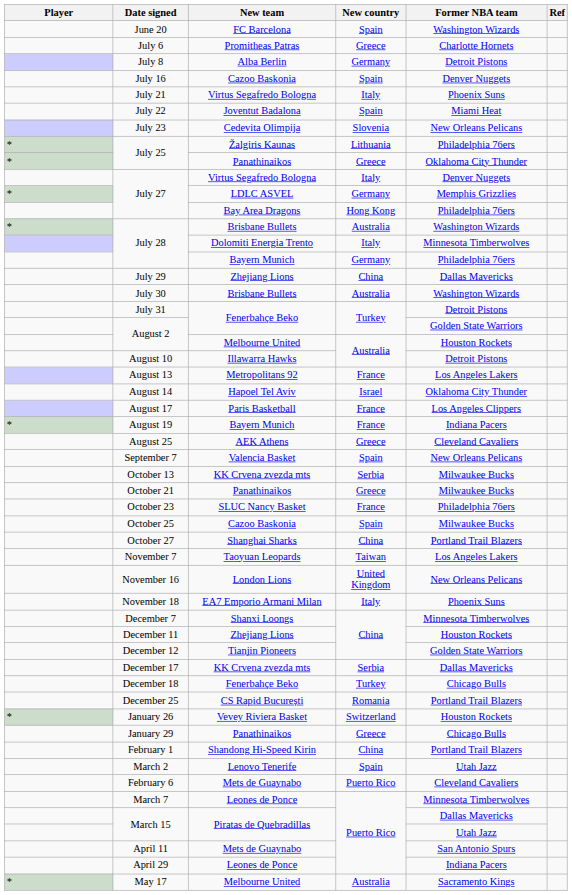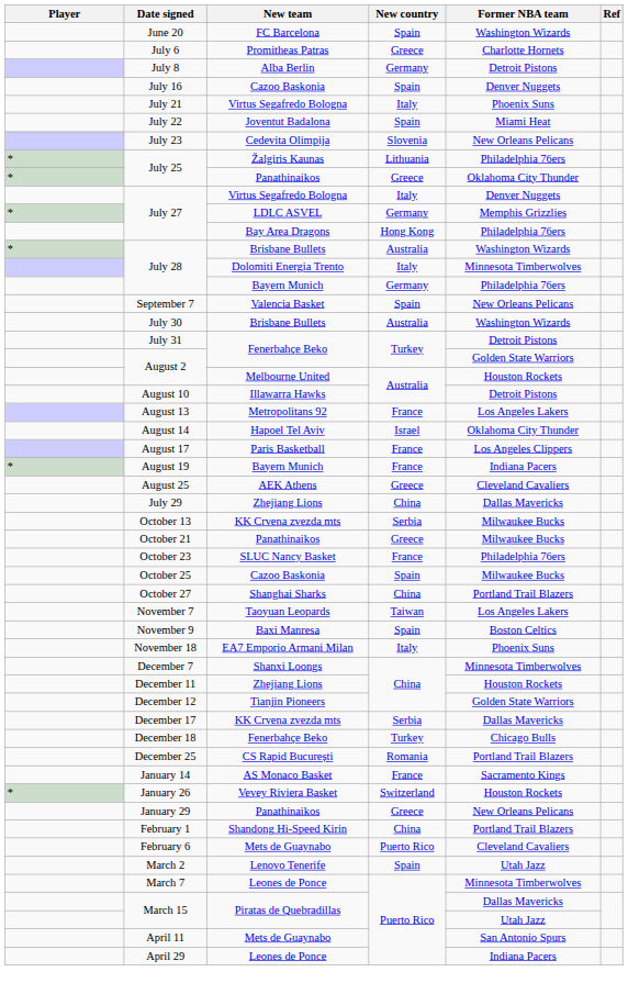rows swapped: July 29 <-> September 7
+ row: November 9 | Baxi Manresa | Spain | Boston Celtics
- row: November 16 | London Lions | United Kingdom | New Orleans Pelicans
+ row: January 14 | AS Monaco Basket | France | Sacramento Kings
January 29 | Former NBA team: Chicago Bulls -> New Orleans Pelicans
rows swapped: February 6 <-> March 2
- row: * | May 17 | Melbourne United | Australia | Sacramento Kings
